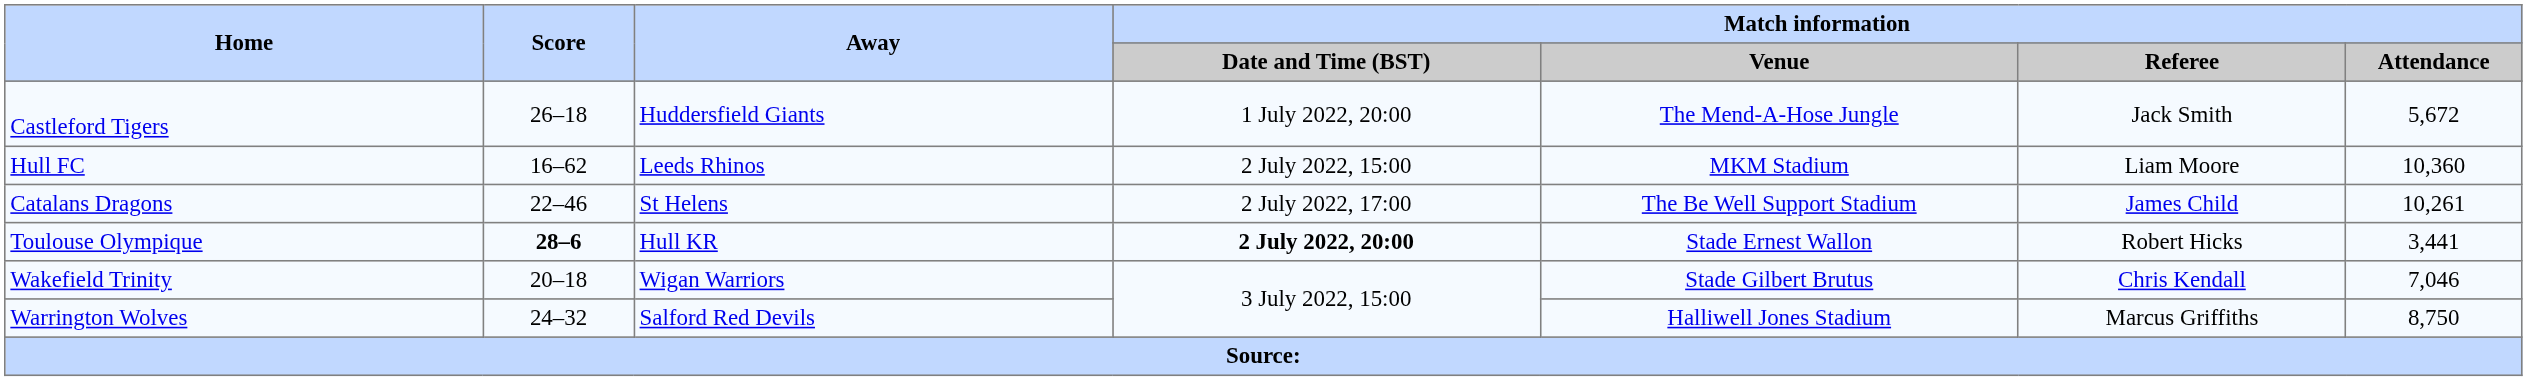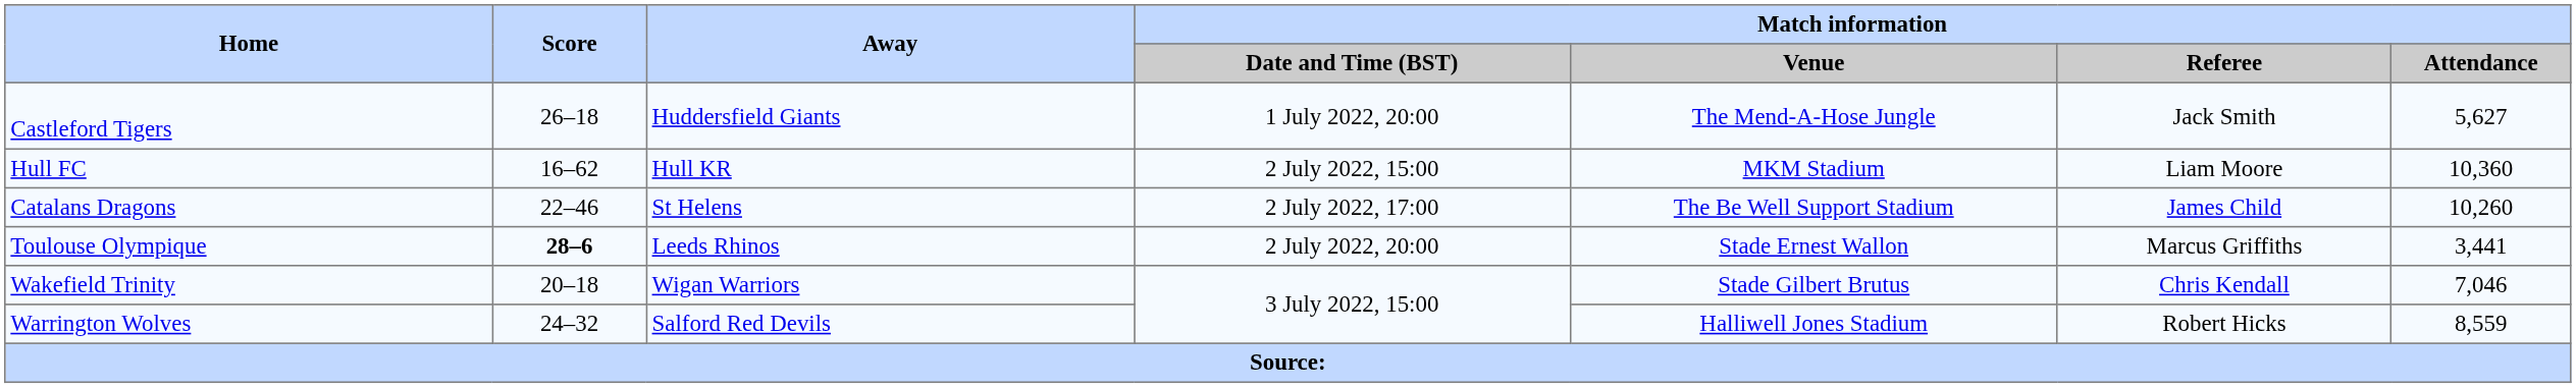Castleford Tigers | Match information / Attendance: 5,672 -> 5,627
Hull FC | Away: Leeds Rhinos -> Hull KR
Catalans Dragons | Match information / Attendance: 10,261 -> 10,260
Toulouse Olympique | Away: Hull KR -> Leeds Rhinos
Toulouse Olympique | Match information / Date and Time (BST): bold -> normal
Toulouse Olympique | Match information / Referee: Robert Hicks -> Marcus Griffiths
Warrington Wolves | Match information / Referee: Marcus Griffiths -> Robert Hicks
Warrington Wolves | Match information / Attendance: 8,750 -> 8,559
